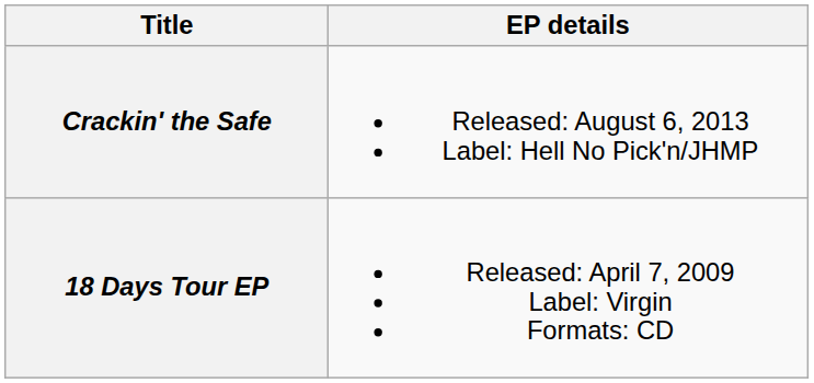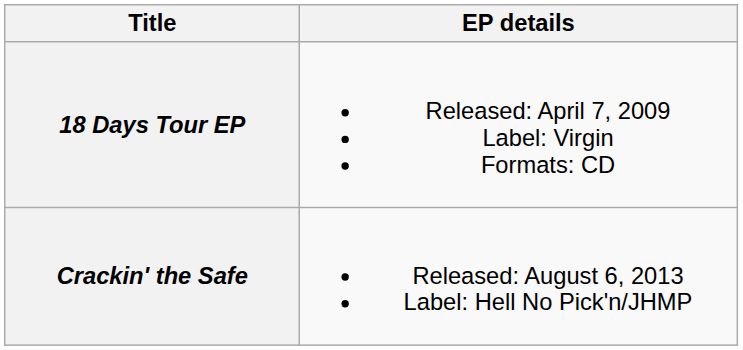rows swapped: 18 Days Tour EP <-> Crackin' the Safe
